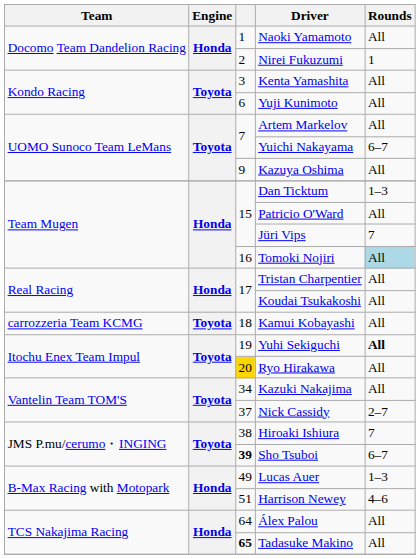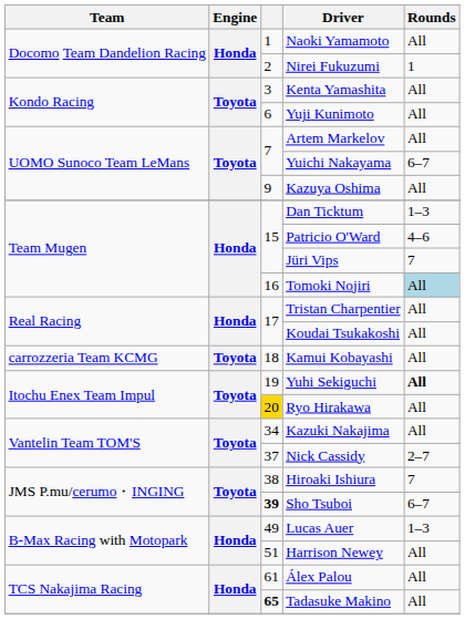Patricio O'Ward | Rounds: All -> 4–6
Harrison Newey | Rounds: 4–6 -> All
Álex Palou | column 3: 64 -> 61
